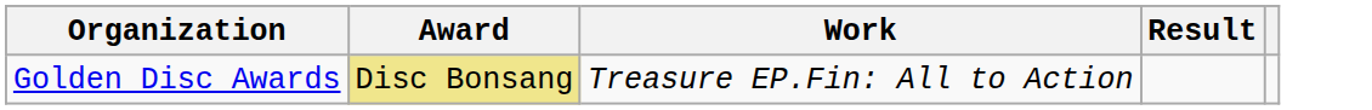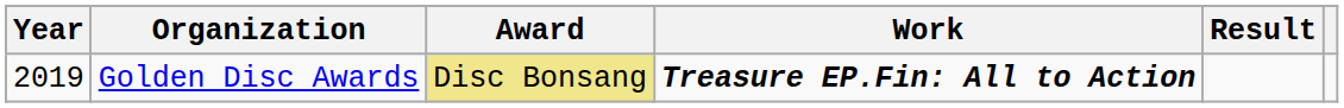+ column: Year | 2019
Golden Disc Awards | Work: normal -> bold
